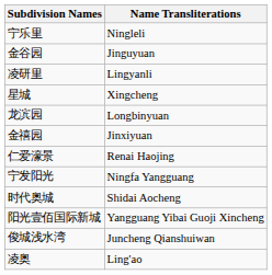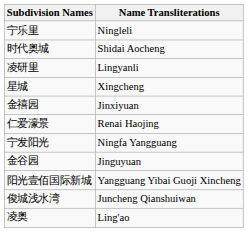rows swapped: 金谷园 <-> 时代奥城
- row: 龙滨园 | Longbinyuan
